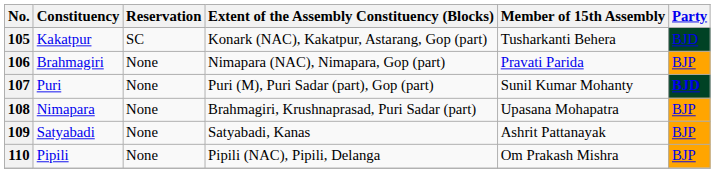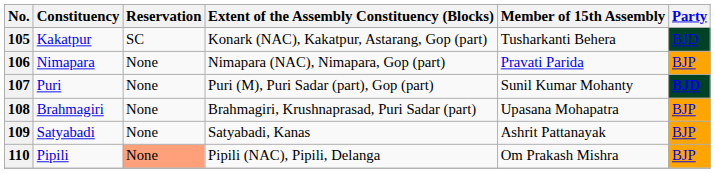106 | Constituency: Brahmagiri -> Nimapara
108 | Constituency: Nimapara -> Brahmagiri
110 | Reservation: no background -> lightsalmon background
